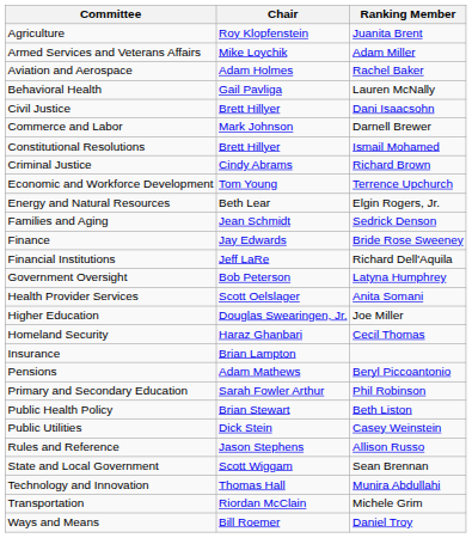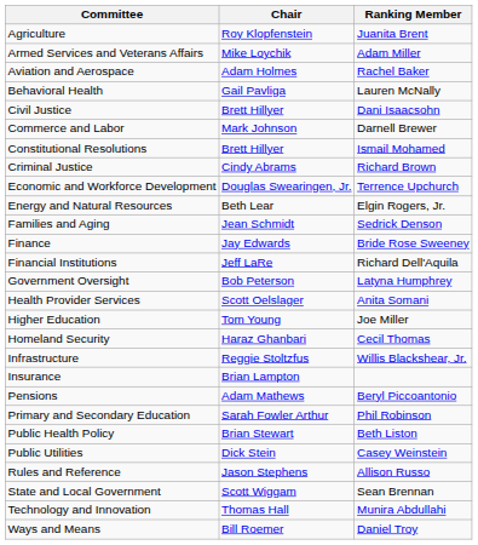Economic and Workforce Development | Chair: Tom Young -> Douglas Swearingen, Jr.
Higher Education | Chair: Douglas Swearingen, Jr. -> Tom Young
+ row: Infrastructure | Reggie Stoltzfus | Willis Blackshear, Jr.
- row: Transportation | Riordan McClain | Michele Grim
